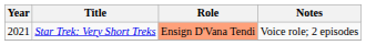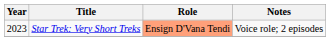Star Trek: Very Short Treks | Year: 2021 -> 2023
